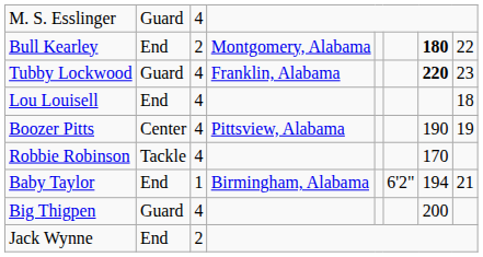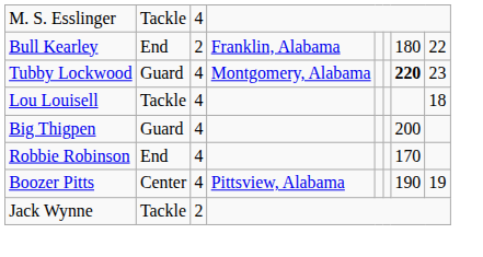M. S. Esslinger | column 2: Guard -> Tackle
Bull Kearley | column 4: Montgomery, Alabama -> Franklin, Alabama
Bull Kearley | column 7: bold -> normal
Tubby Lockwood | column 4: Franklin, Alabama -> Montgomery, Alabama
Lou Louisell | column 2: End -> Tackle
rows swapped: Boozer Pitts <-> Big Thigpen
Robbie Robinson | column 2: Tackle -> End
- row: Baby Taylor | End | 1 | Birmingham, Alabama | 6'2" | 194 | 21
Jack Wynne | column 2: End -> Tackle
